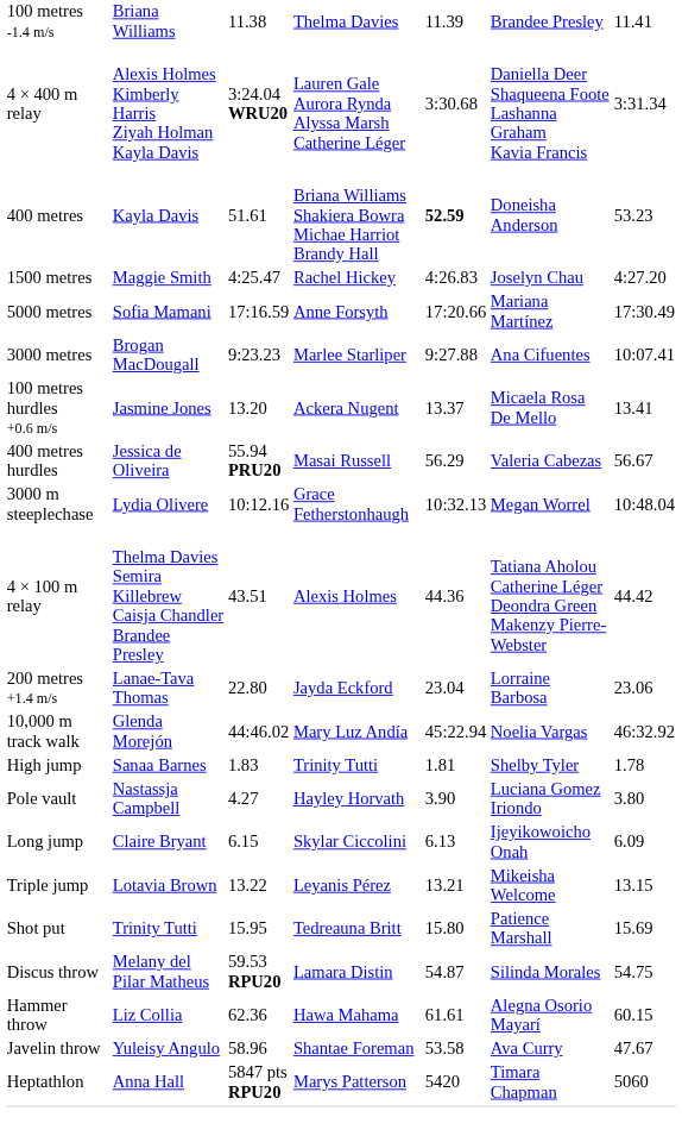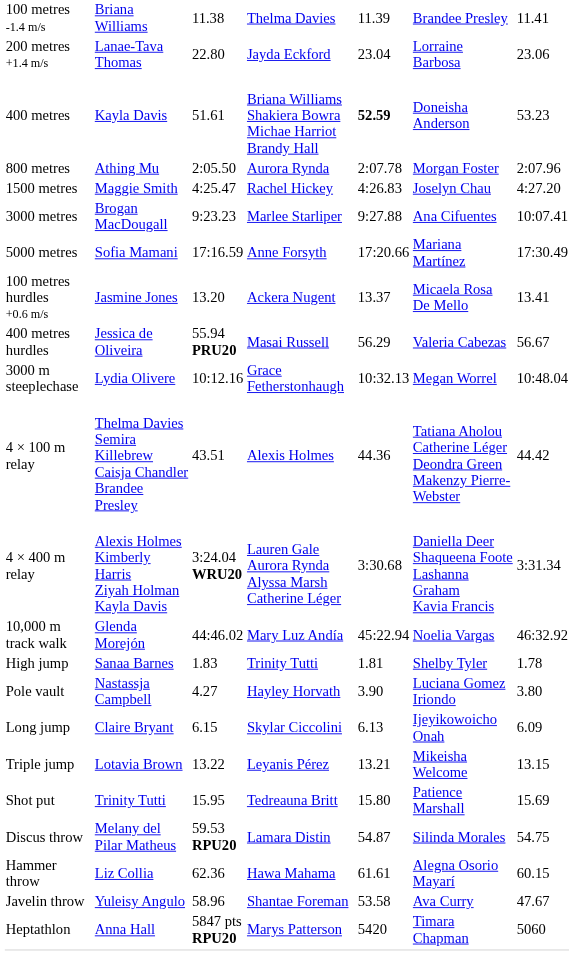rows swapped: 200 metres +1.4 m/s <-> 4 × 400 m relay
+ row: 800 metres | Athing Mu | 2:05.50 | Aurora Rynda | 2:07.78 | Morgan Foster | 2:07.96
rows swapped: 3000 metres <-> 5000 metres
